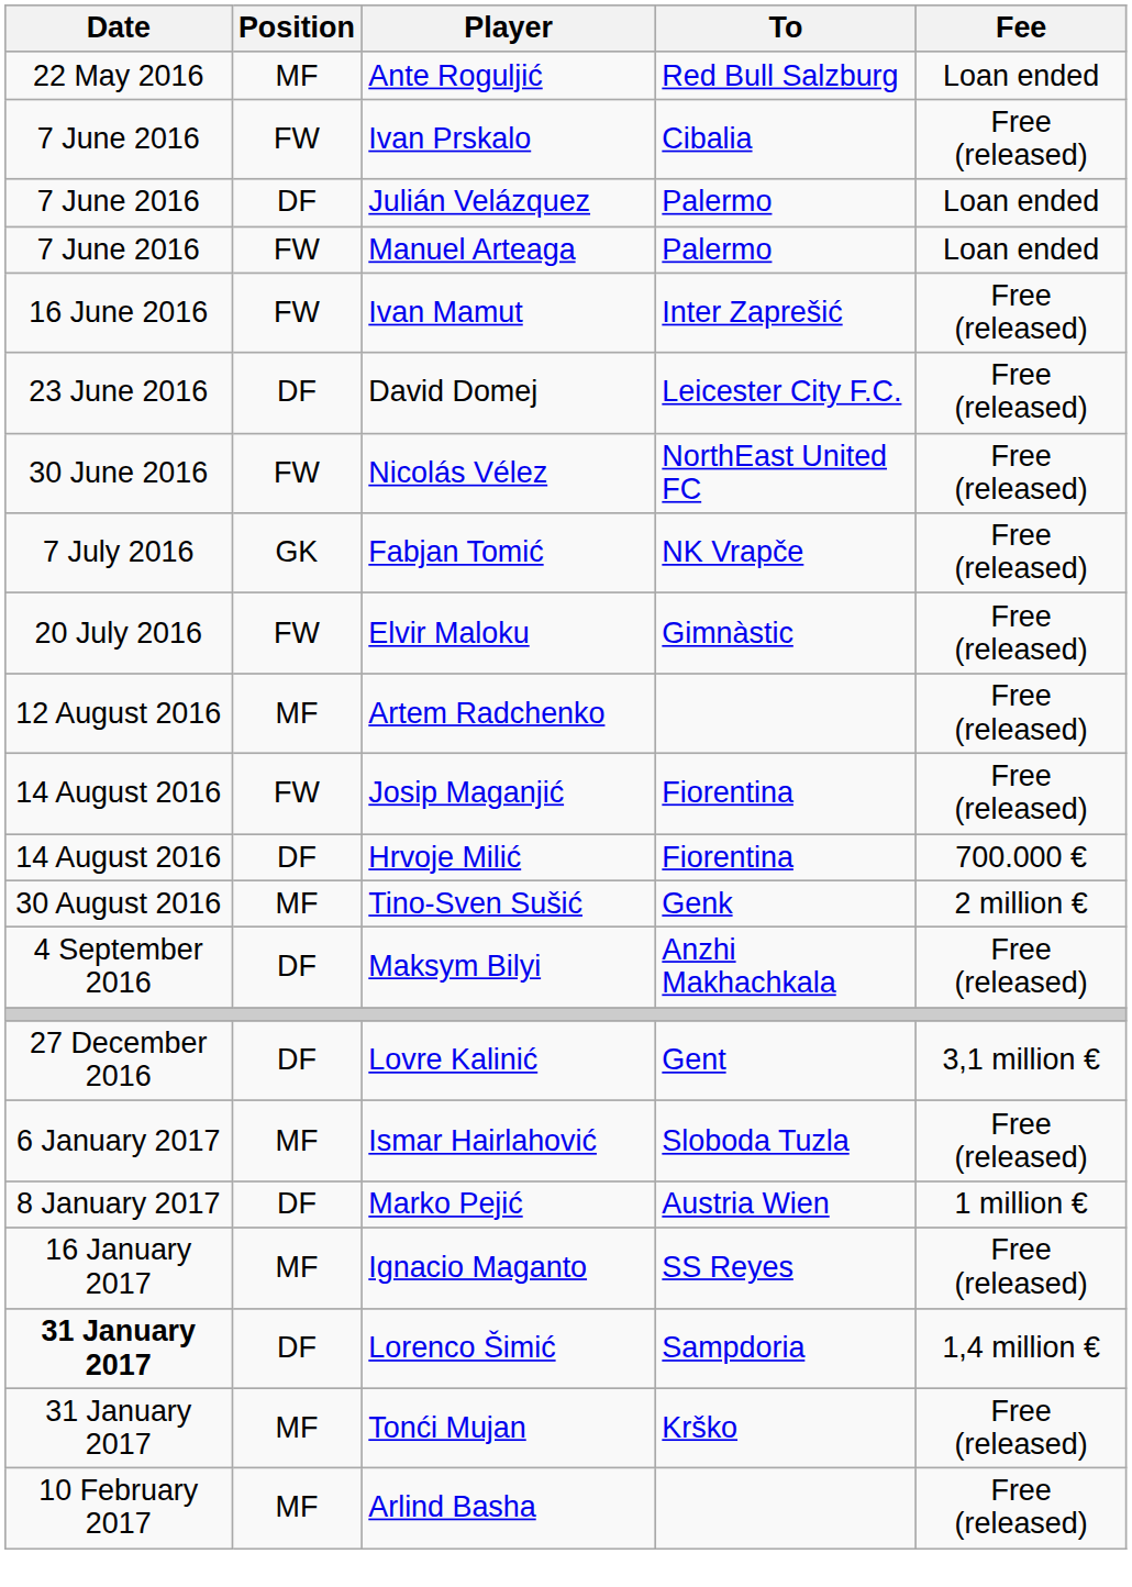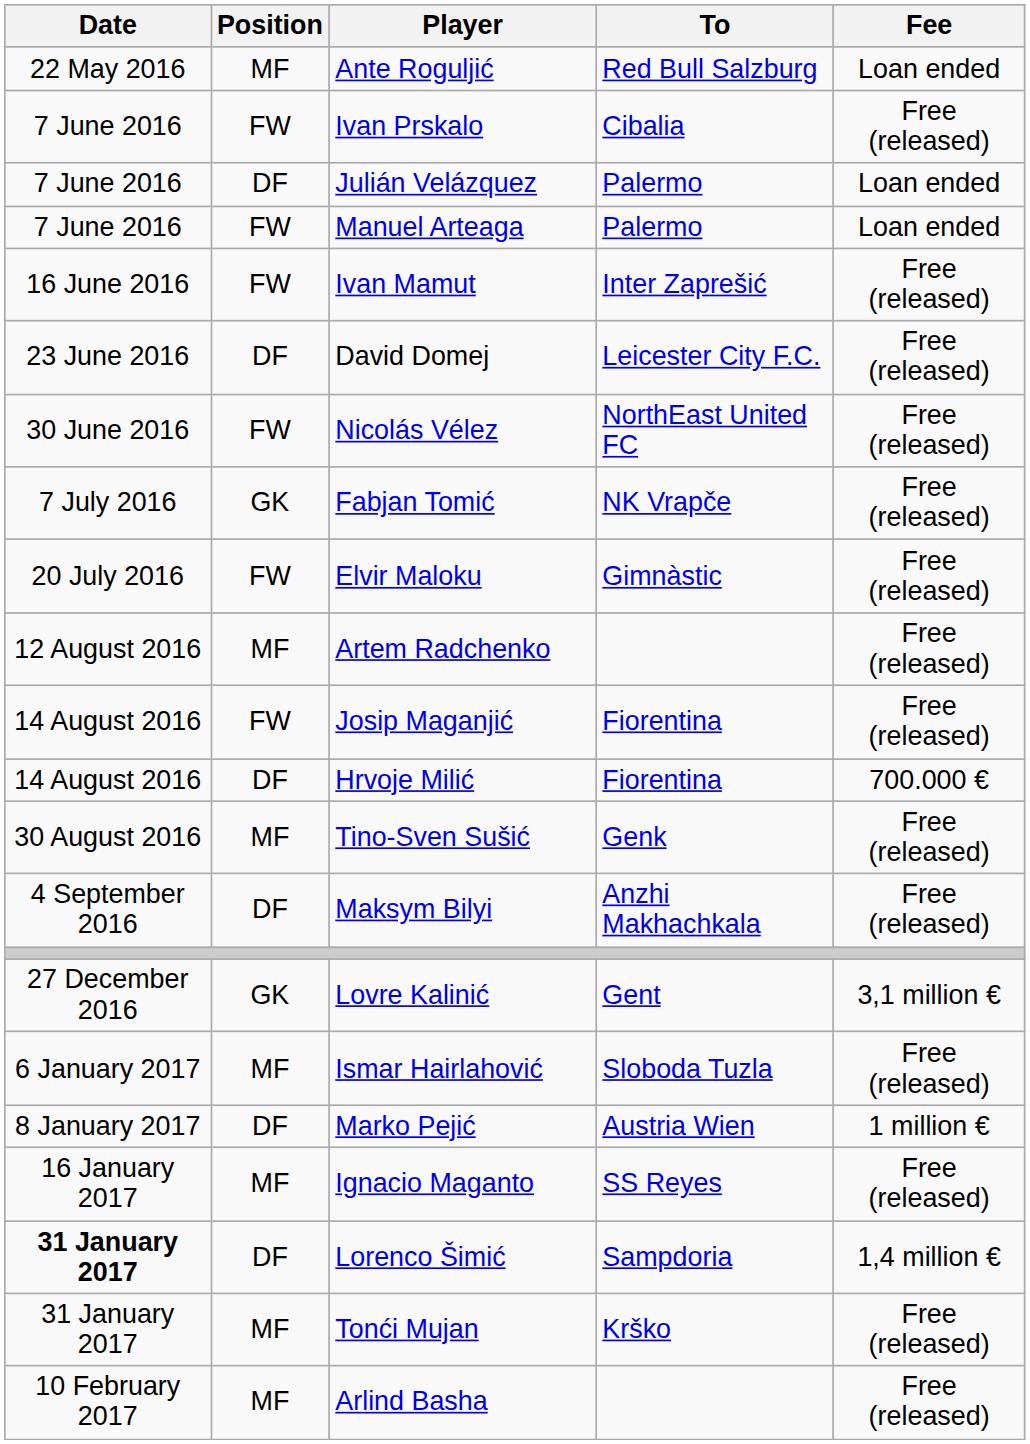Tino-Sven Sušić | Fee: 2 million € -> Free (released)
Lovre Kalinić | Position: DF -> GK
